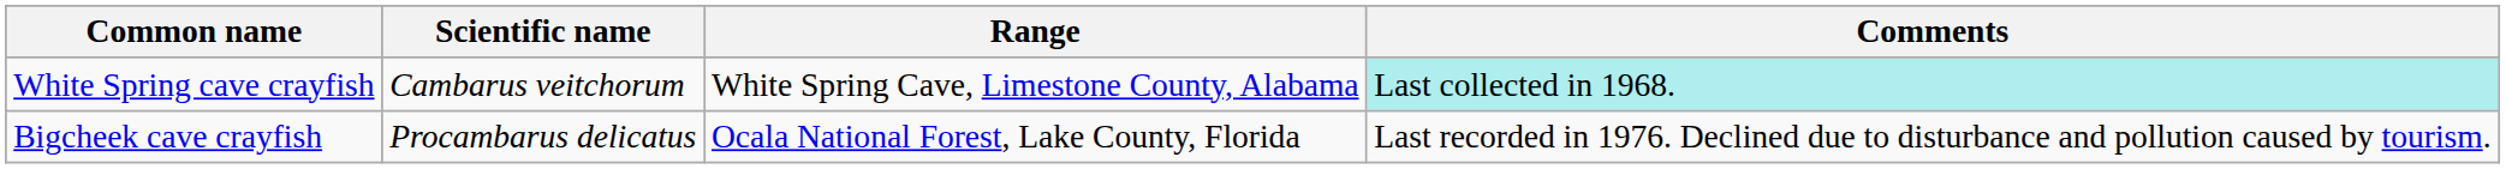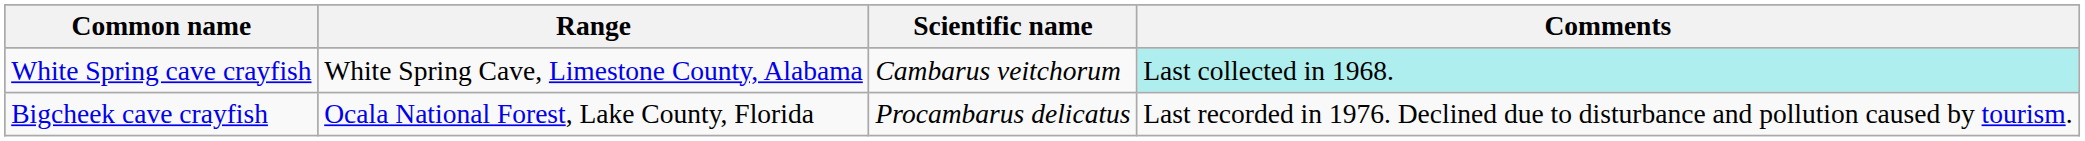columns swapped: Scientific name <-> Range
